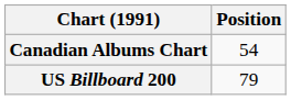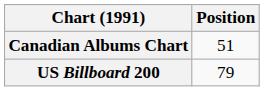Canadian Albums Chart | Position: 54 -> 51
